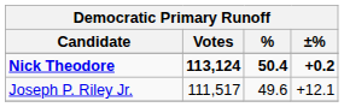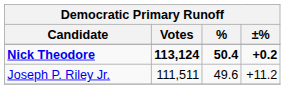Joseph P. Riley Jr. | Votes: 111,517 -> 111,511
Joseph P. Riley Jr. | ±%: +12.1 -> +11.2
